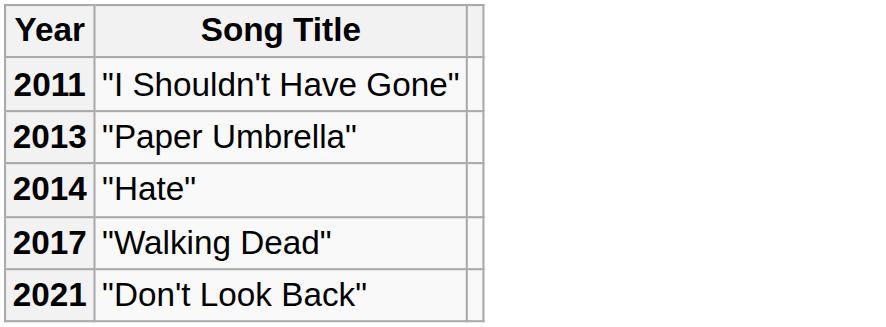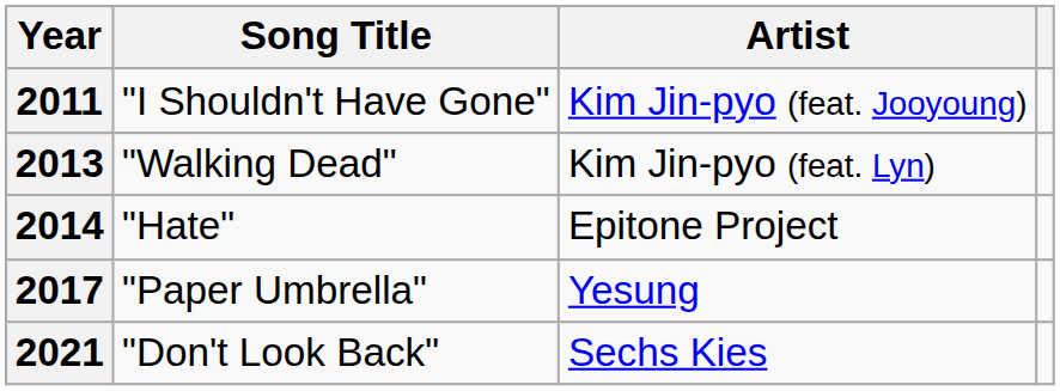+ column: Artist | Kim Jin-pyo (feat. Jooyoung) | Kim Jin-pyo (feat. Lyn) | Epitone Project | Yesung | Sechs Kies
2013 | Song Title: "Paper Umbrella" -> "Walking Dead"
2017 | Song Title: "Walking Dead" -> "Paper Umbrella"
